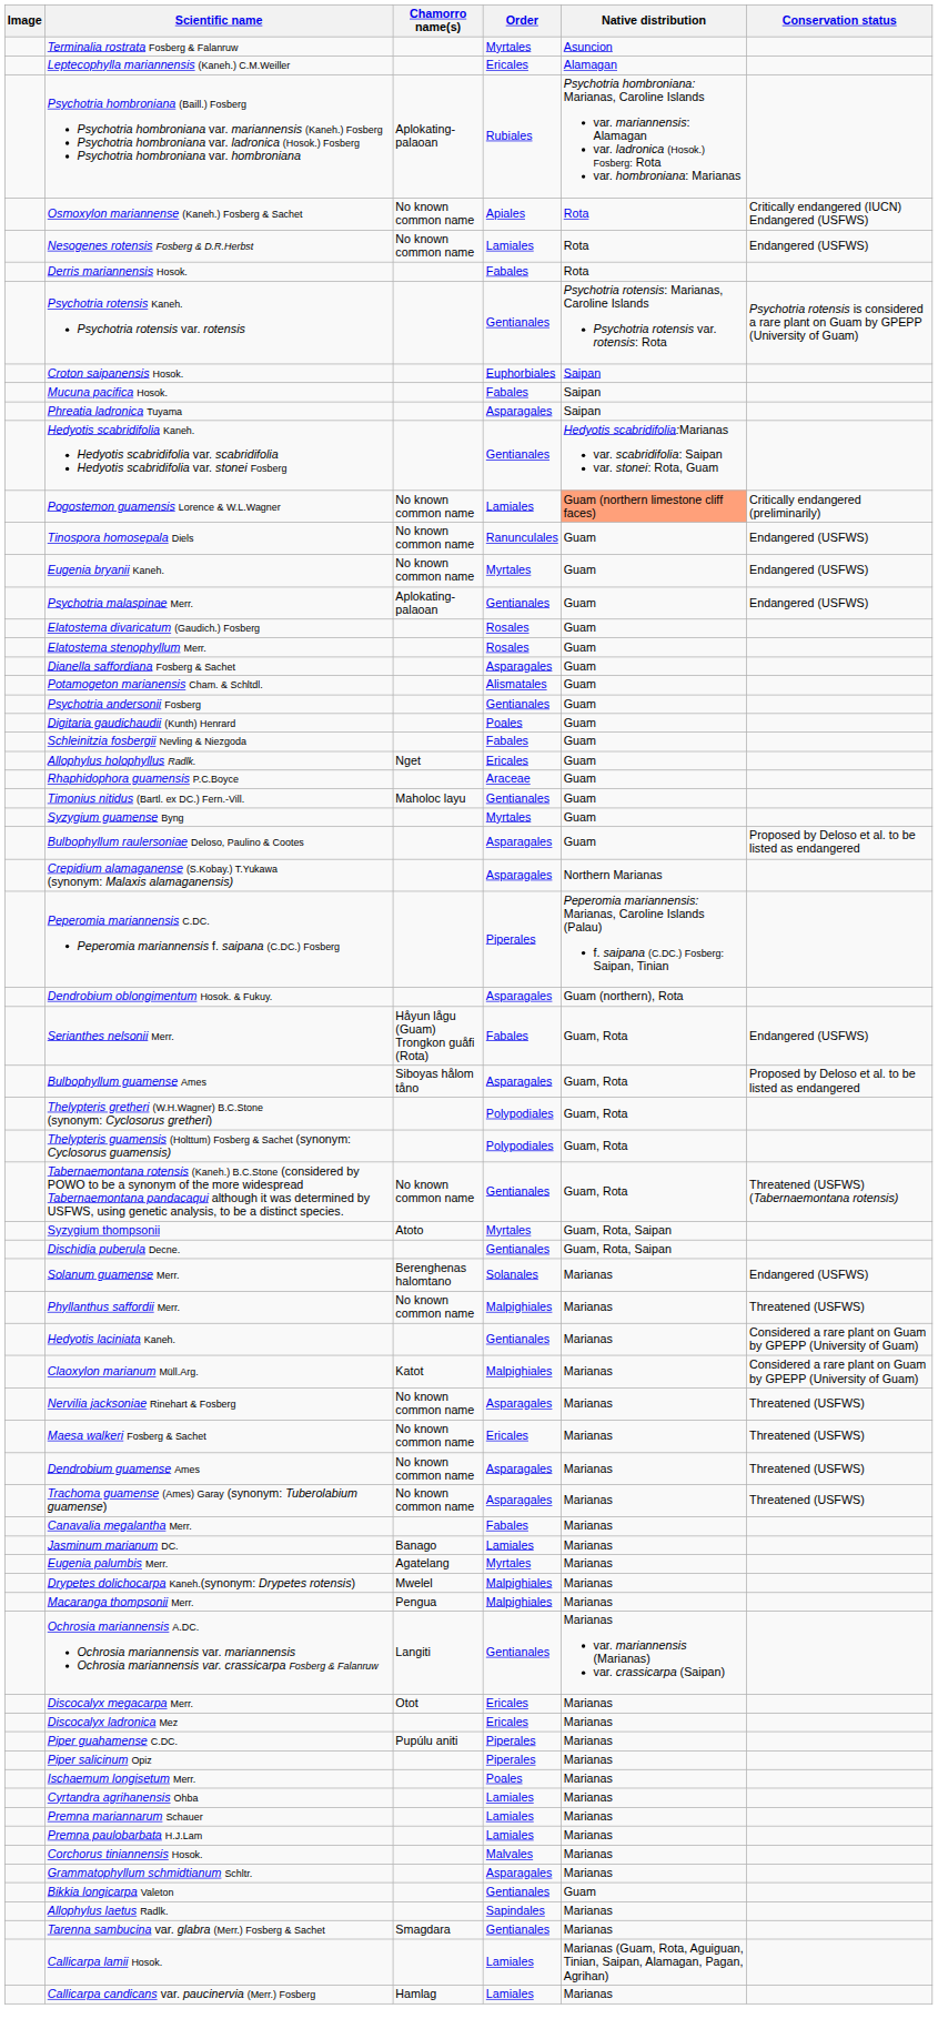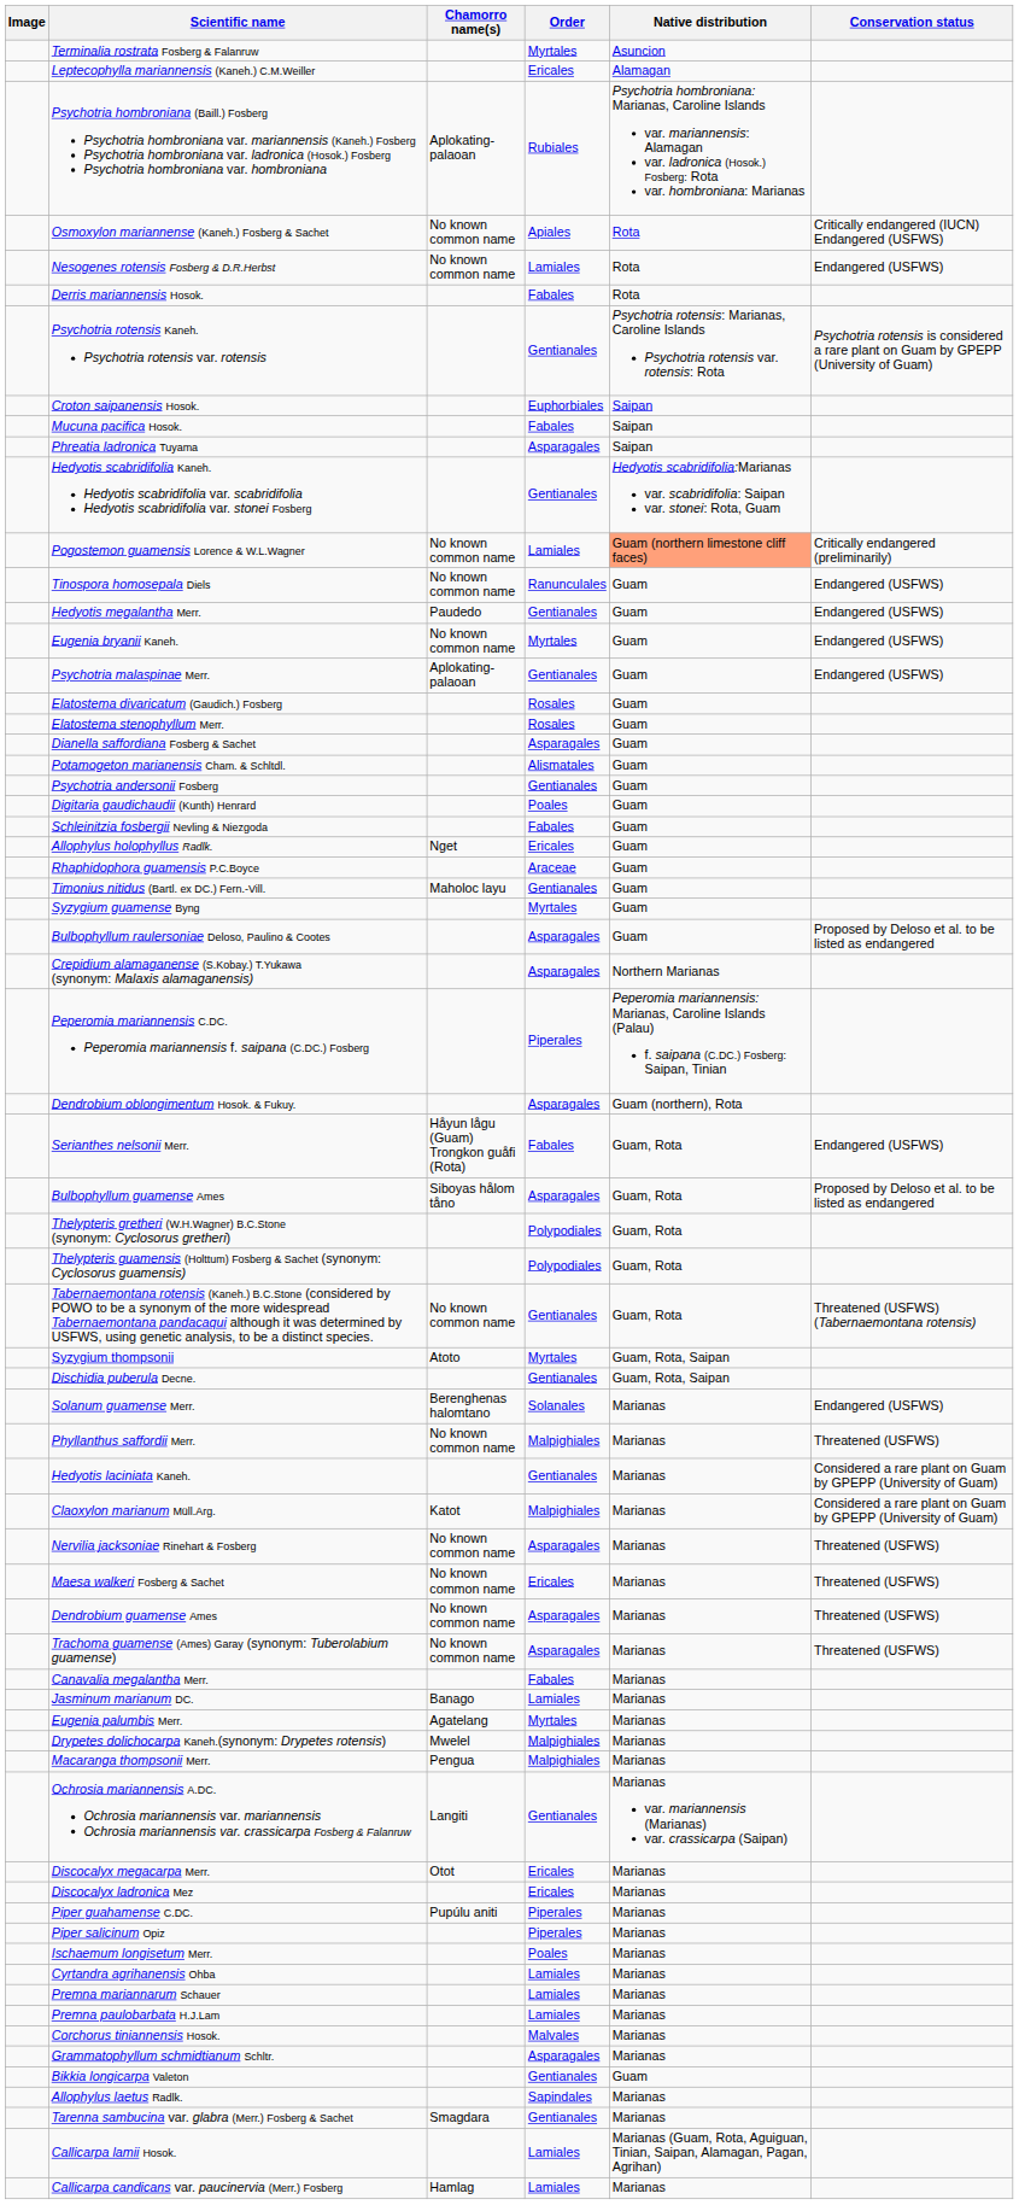+ row: Hedyotis megalantha Merr. | Paudedo | Gentianales | Guam | Endangered (USFWS)
